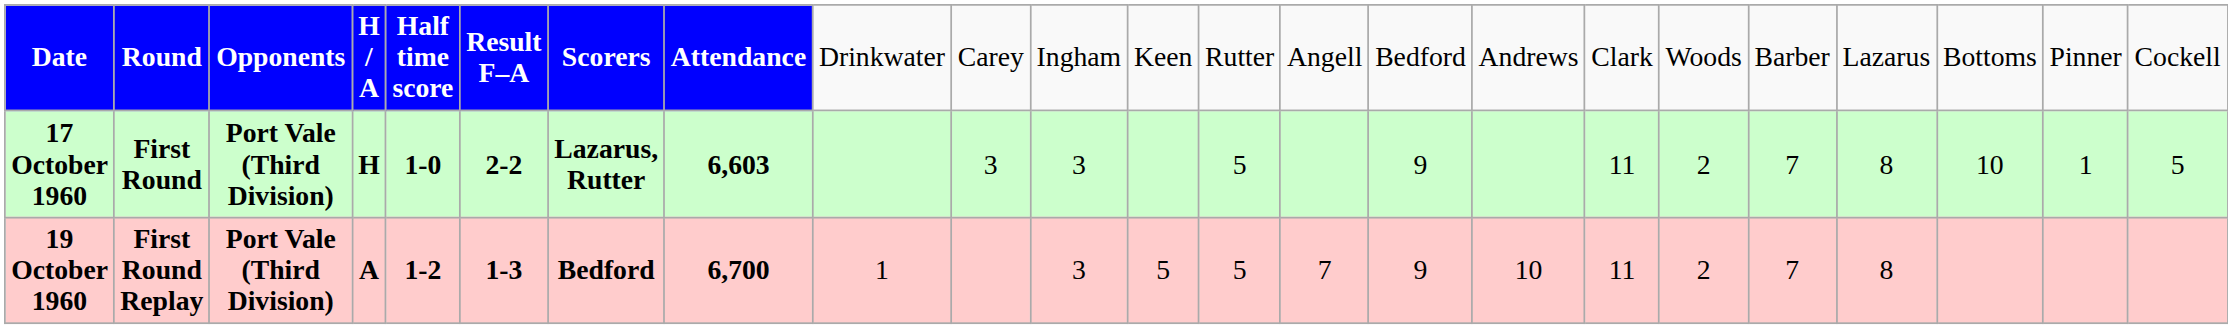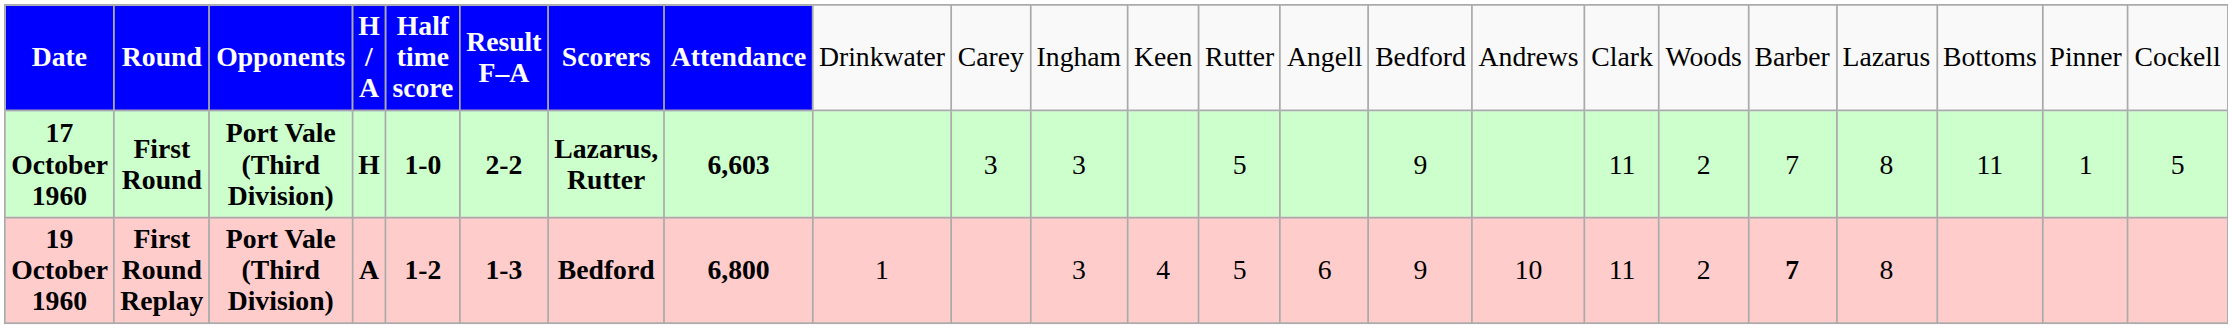17 October 1960 | column 21: 10 -> 11
19 October 1960 | column 8: 6,700 -> 6,800
19 October 1960 | column 12: 5 -> 4
19 October 1960 | column 14: 7 -> 6
19 October 1960 | column 19: normal -> bold
